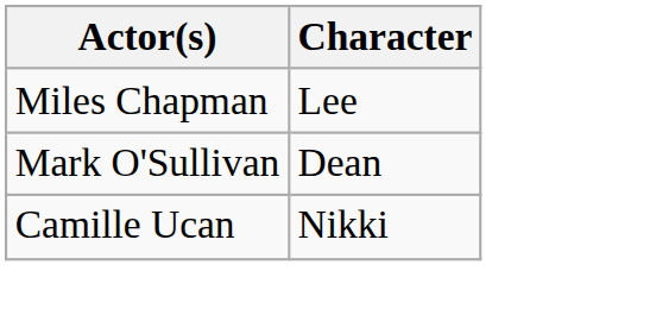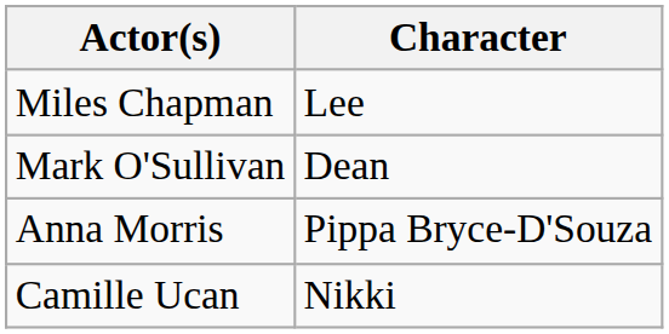+ row: Anna Morris | Pippa Bryce-D'Souza
